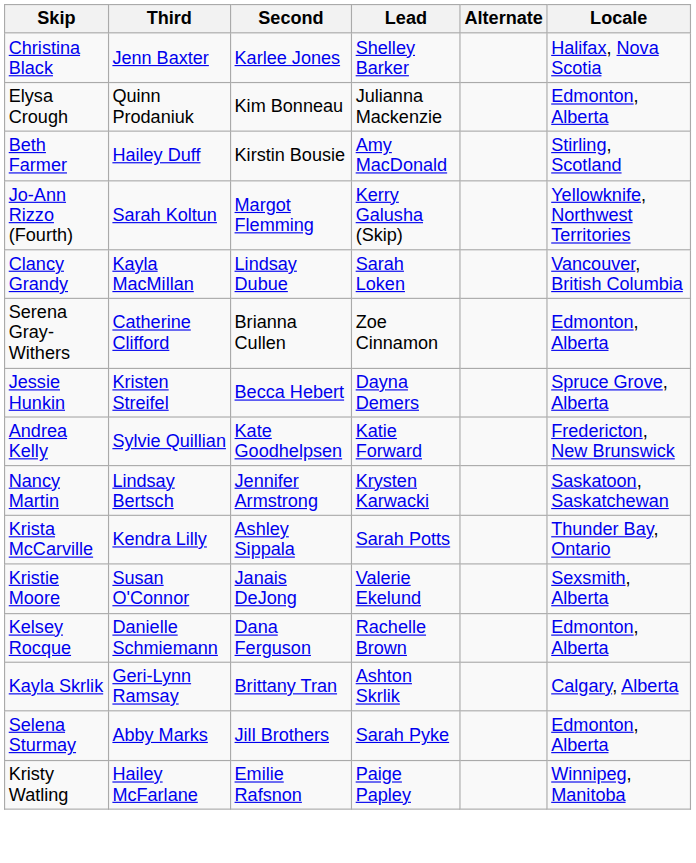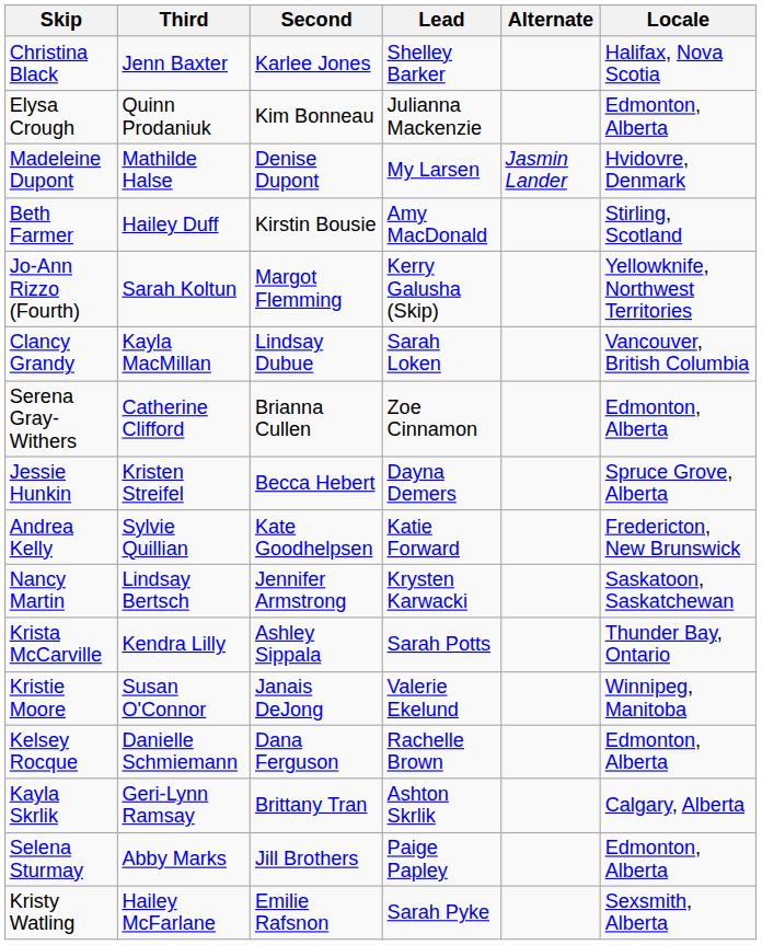+ row: Madeleine Dupont | Mathilde Halse | Denise Dupont | My Larsen | Jasmin Lander | Hvidovre, Denmark
Kristie Moore | Locale: Sexsmith, Alberta -> Winnipeg, Manitoba
Selena Sturmay | Lead: Sarah Pyke -> Paige Papley
Kristy Watling | Lead: Paige Papley -> Sarah Pyke
Kristy Watling | Locale: Winnipeg, Manitoba -> Sexsmith, Alberta
